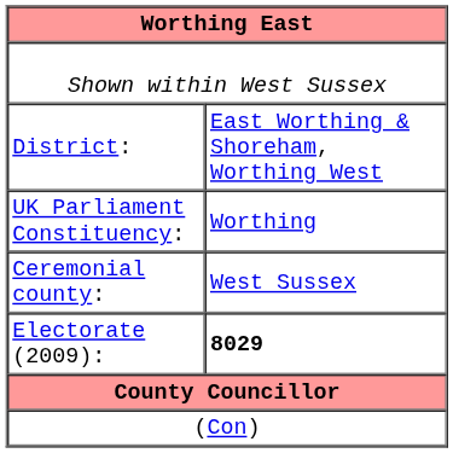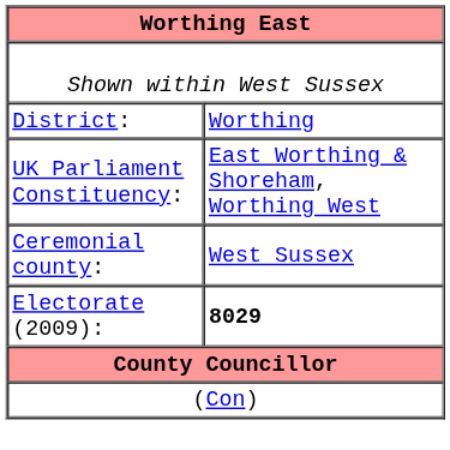District: | column 2: East Worthing & Shoreham, Worthing West -> Worthing
UK Parliament Constituency: | column 2: Worthing -> East Worthing & Shoreham, Worthing West
